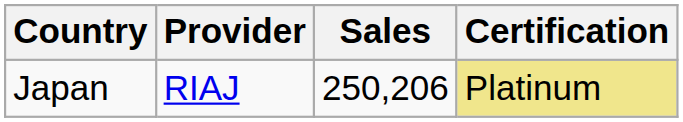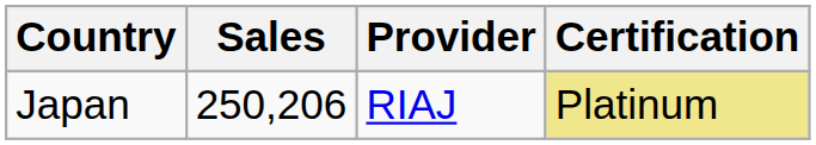columns swapped: Provider <-> Sales
